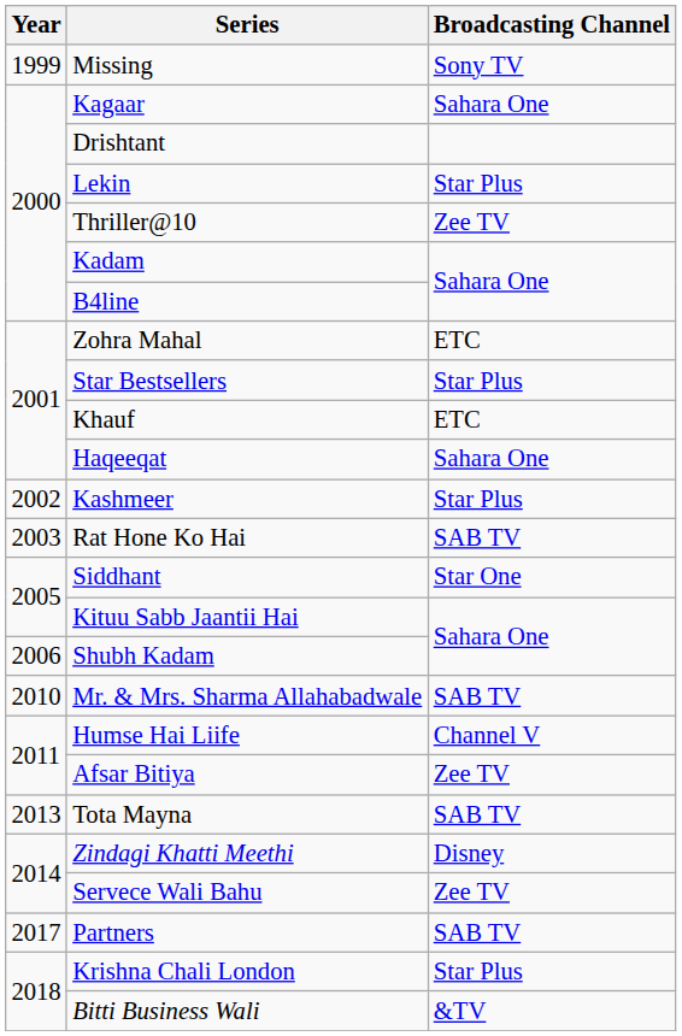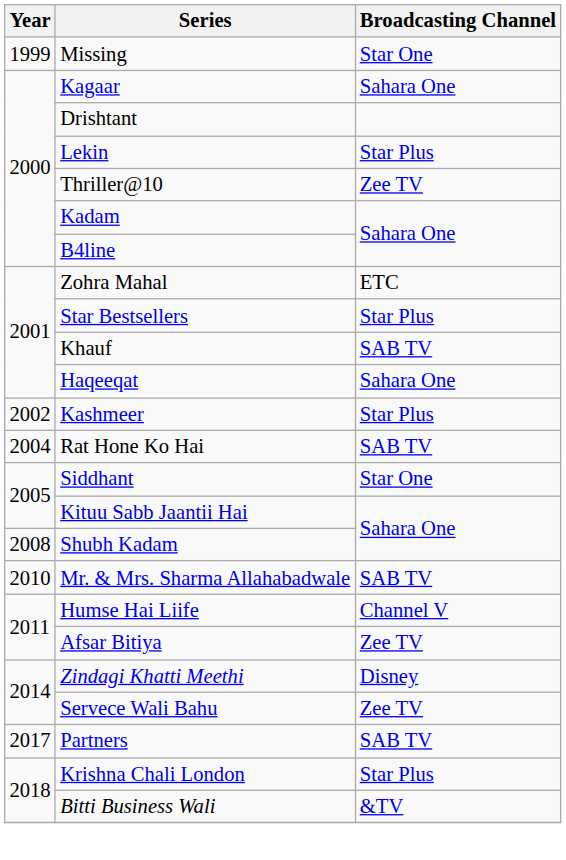Missing | Broadcasting Channel: Sony TV -> Star One
Khauf | Broadcasting Channel: ETC -> SAB TV
Rat Hone Ko Hai | Year: 2003 -> 2004
Shubh Kadam | Year: 2006 -> 2008
- row: 2013 | Tota Mayna | SAB TV
